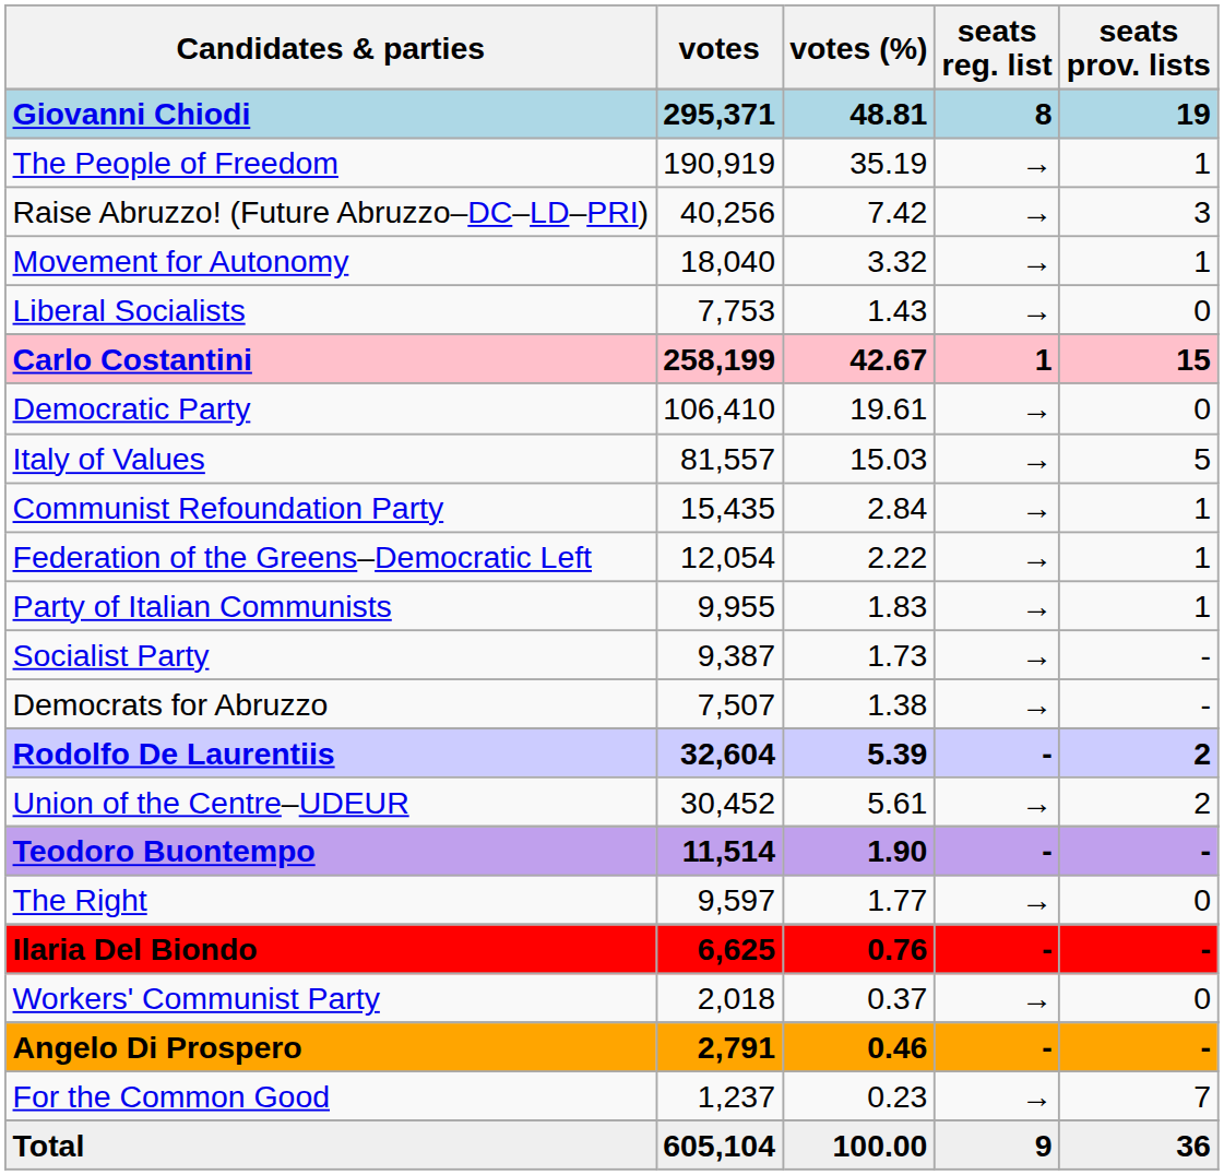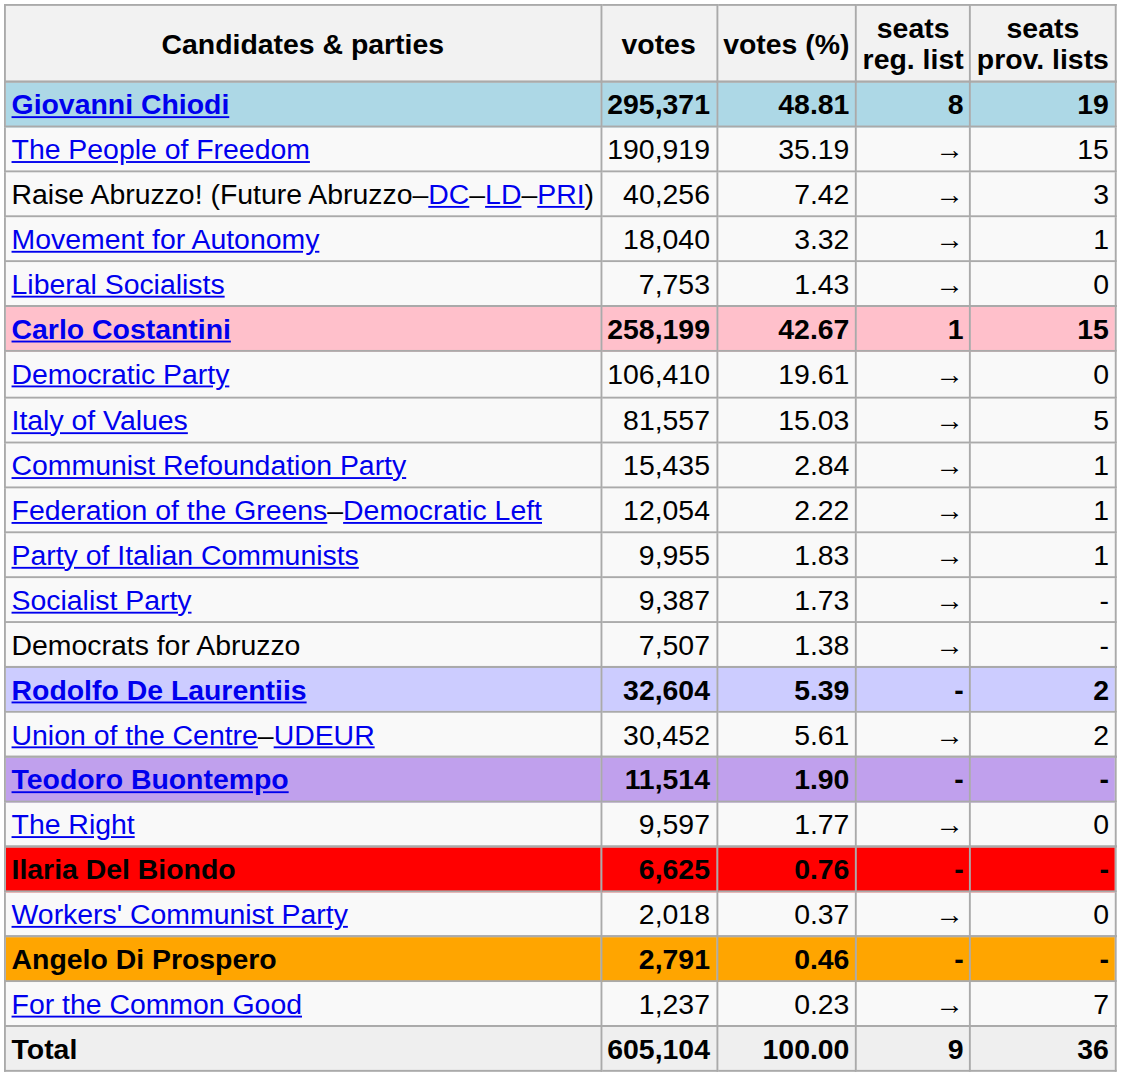The People of Freedom | seats prov. lists: 1 -> 15
